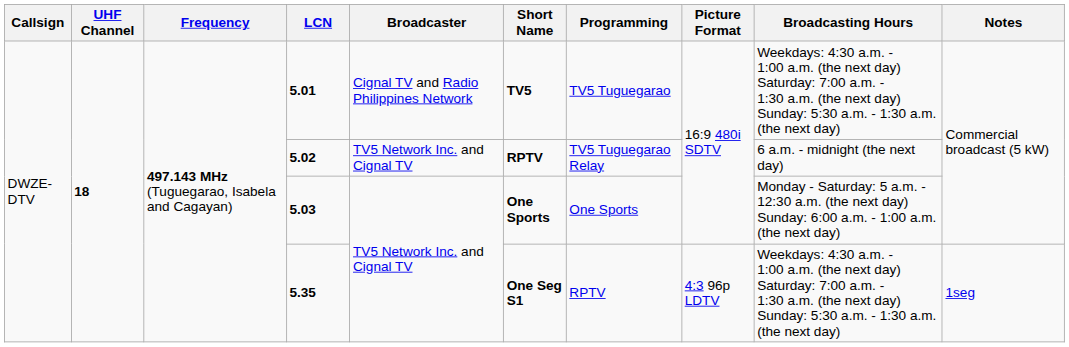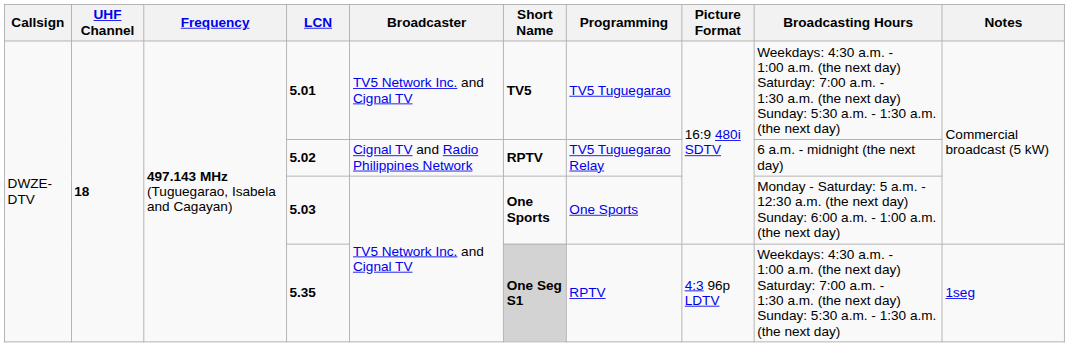5.01 | Broadcaster: Cignal TV and Radio Philippines Network -> TV5 Network Inc. and Cignal TV
5.02 | Broadcaster: TV5 Network Inc. and Cignal TV -> Cignal TV and Radio Philippines Network
5.35 | Short Name: no background -> lightgrey background
